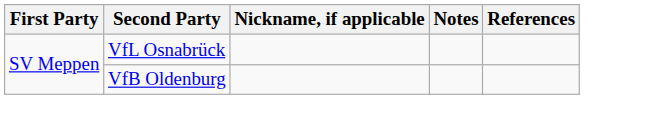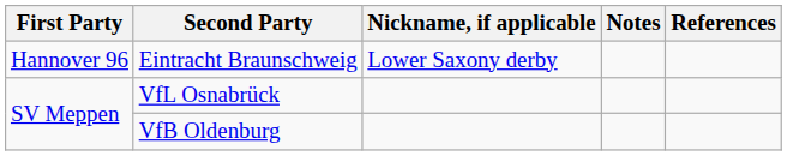+ row: Hannover 96 | Eintracht Braunschweig | Lower Saxony derby
